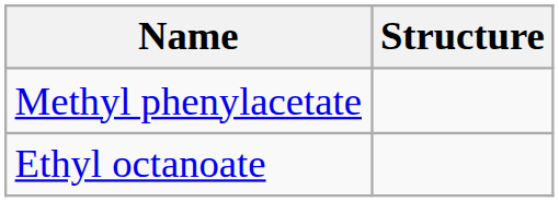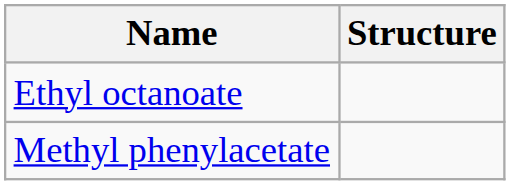rows swapped: Ethyl octanoate <-> Methyl phenylacetate
